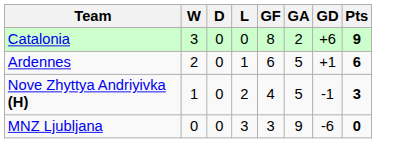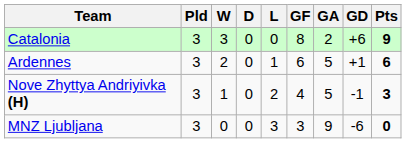+ column: Pld | 3 | 3 | 3 | 3
